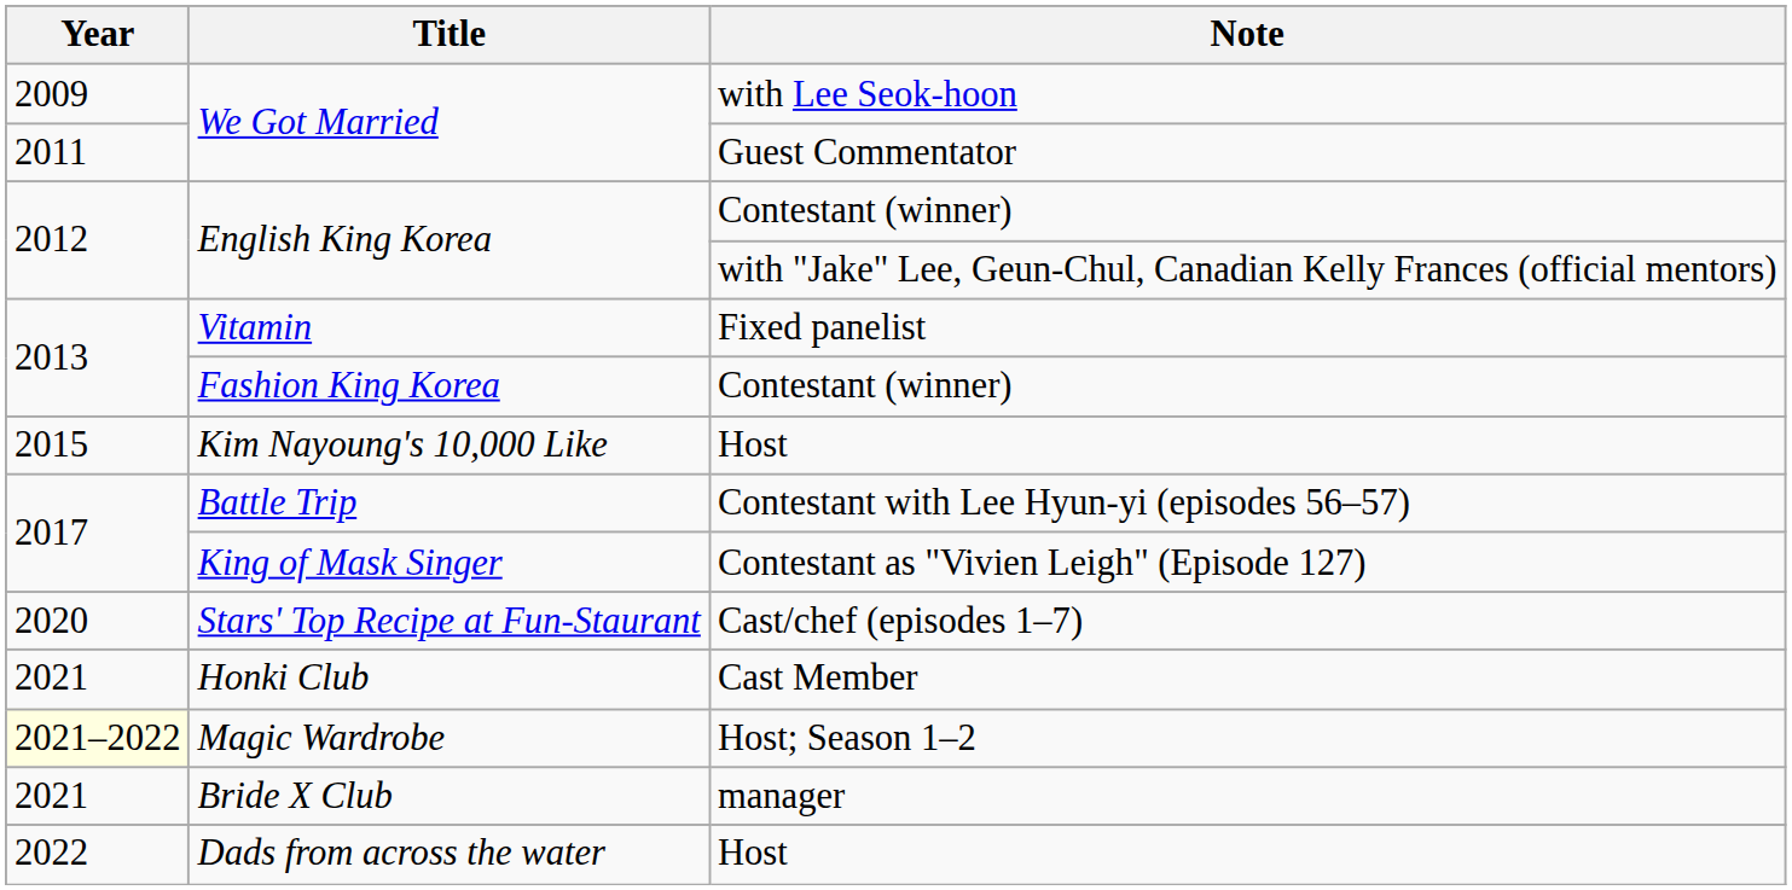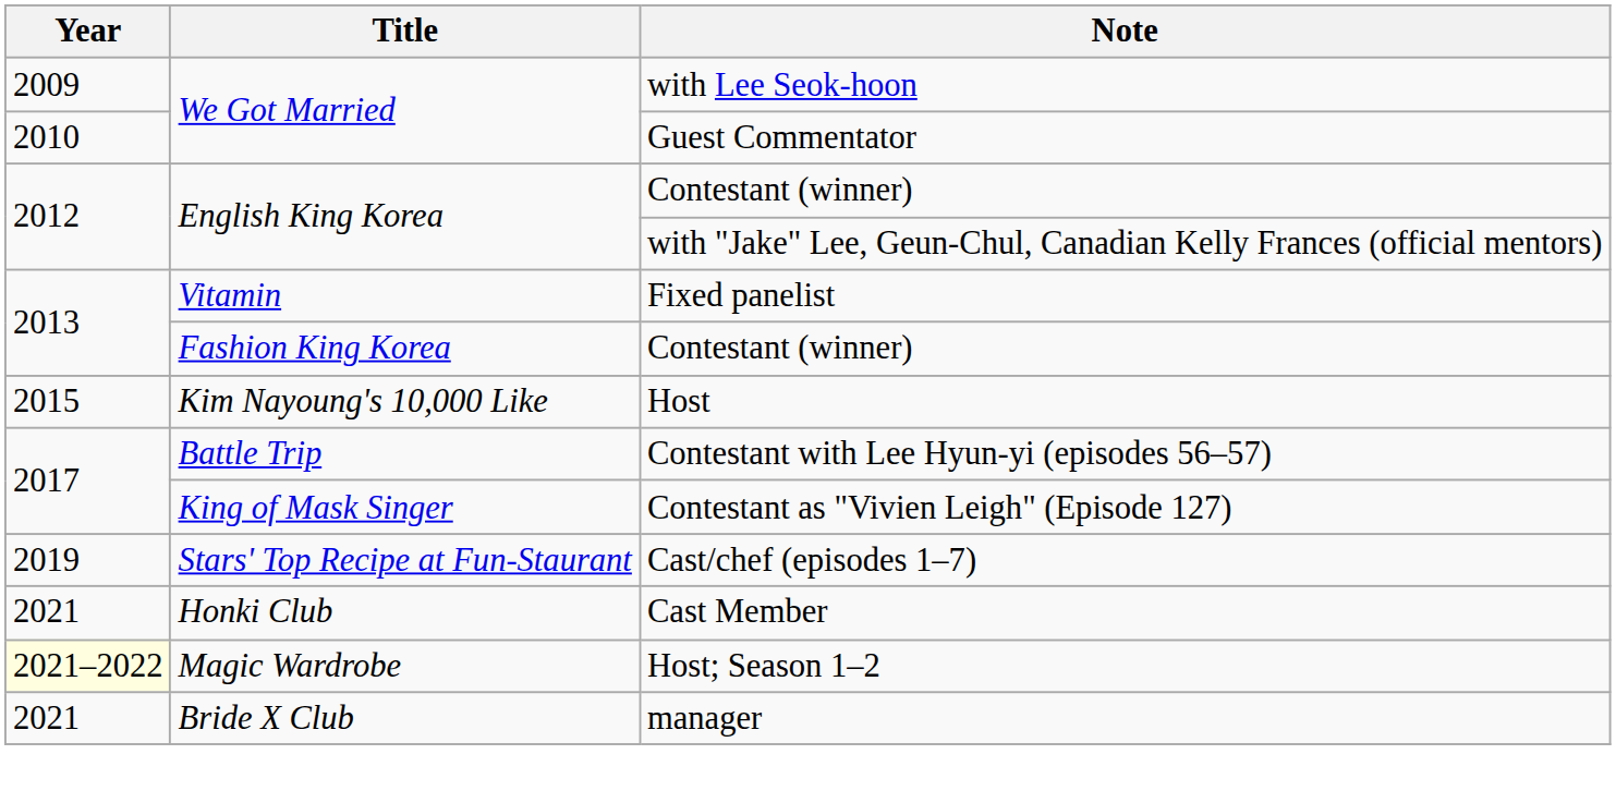We Got Married / Guest Commentator | Year: 2011 -> 2010
Stars' Top Recipe at Fun-Staurant | Year: 2020 -> 2019
- row: 2022 | Dads from across the water | Host
